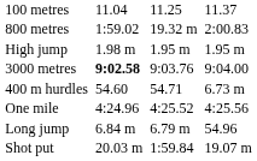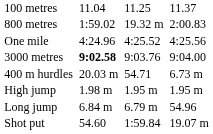rows swapped: One mile <-> High jump
400 m hurdles | column 3: 54.60 -> 20.03 m
Shot put | column 3: 20.03 m -> 54.60
